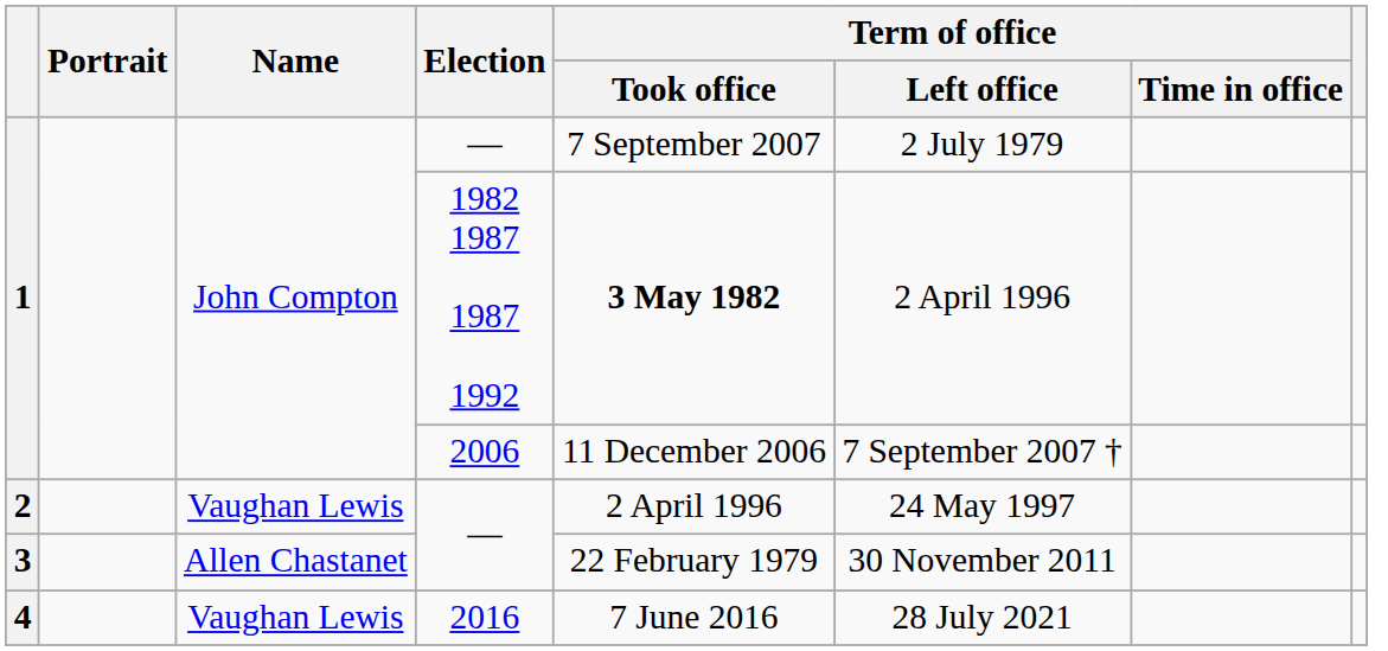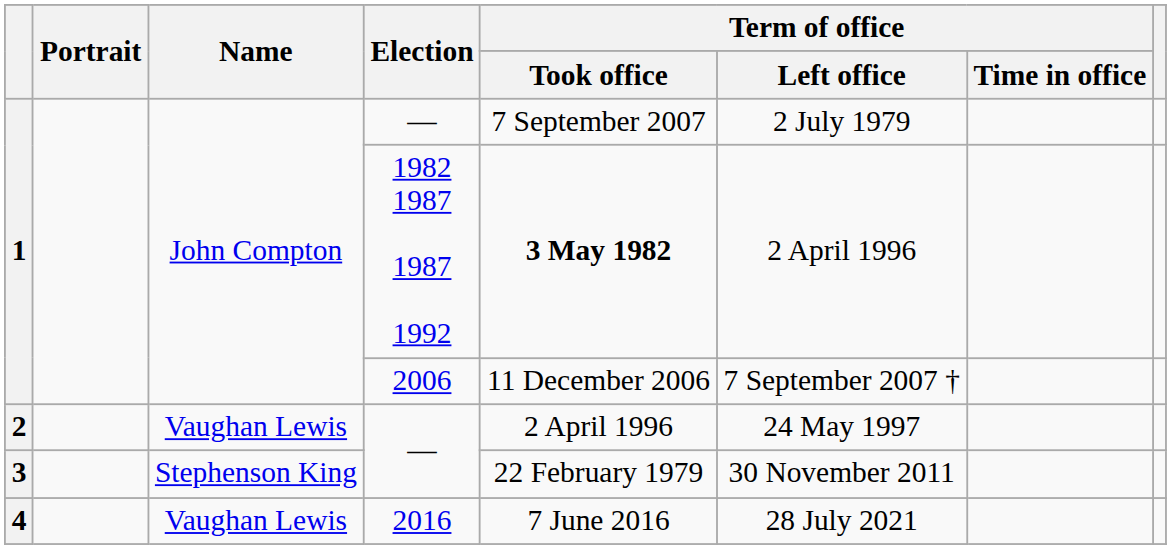3 | Name: Allen Chastanet -> Stephenson King
